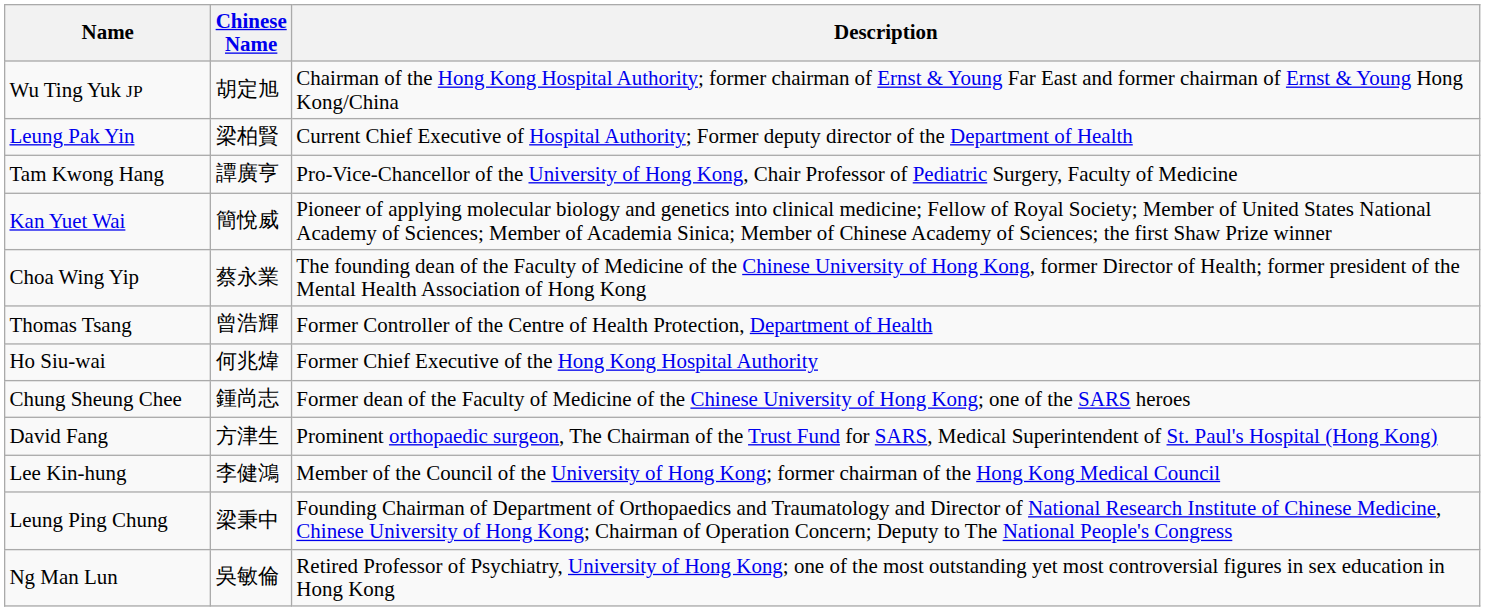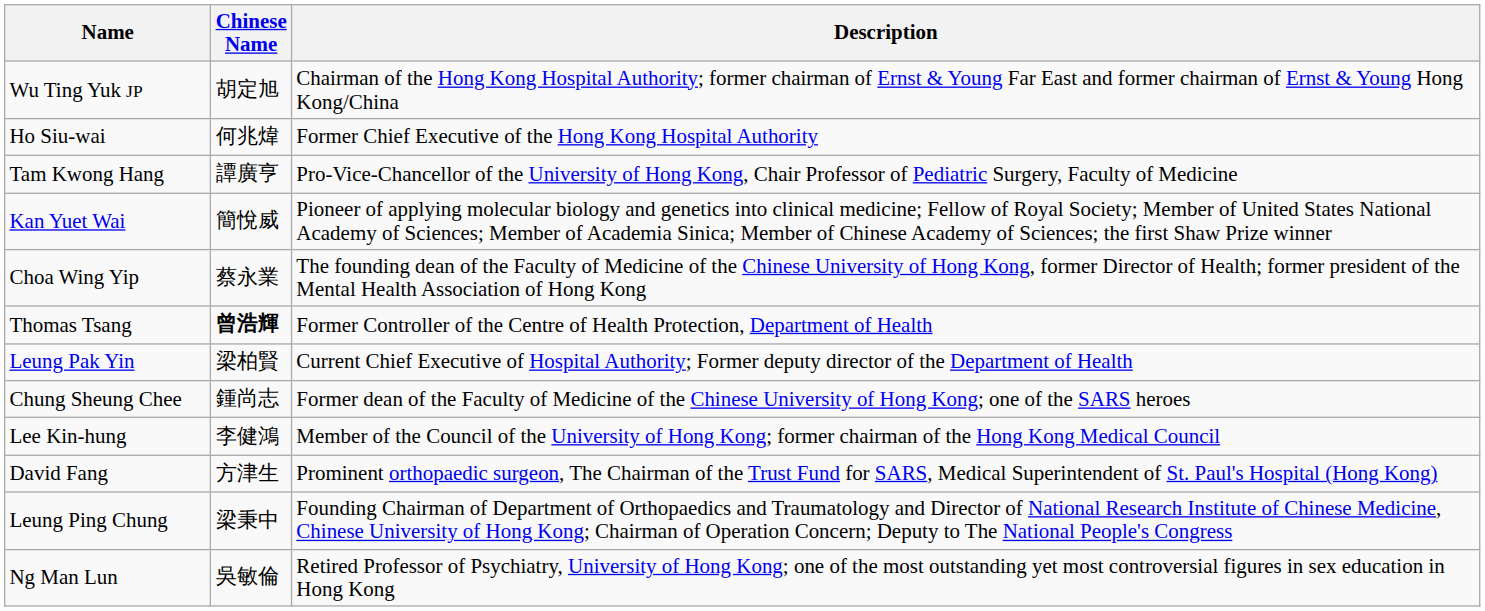rows swapped: Ho Siu-wai <-> Leung Pak Yin
Thomas Tsang | Chinese Name: normal -> bold
rows swapped: Lee Kin-hung <-> David Fang
